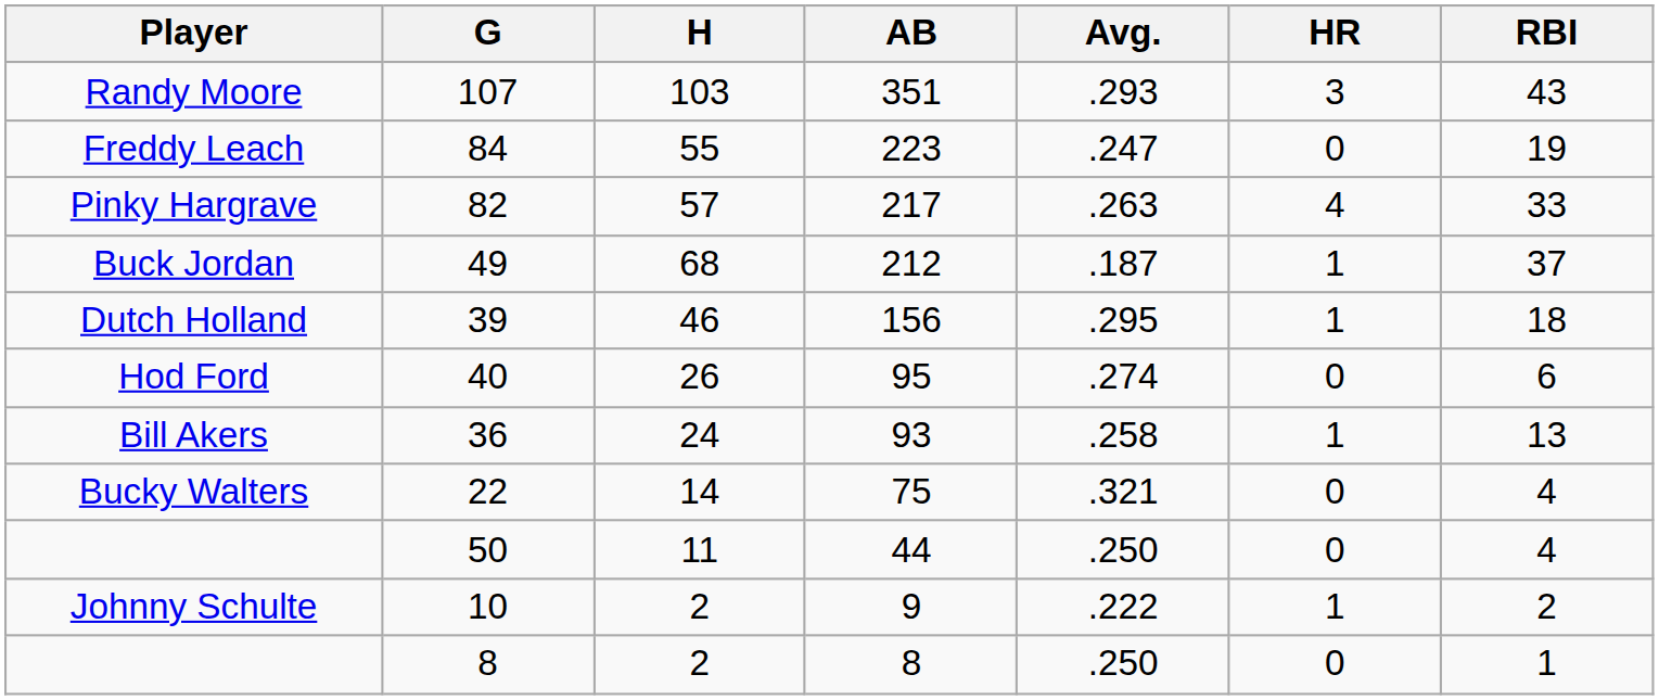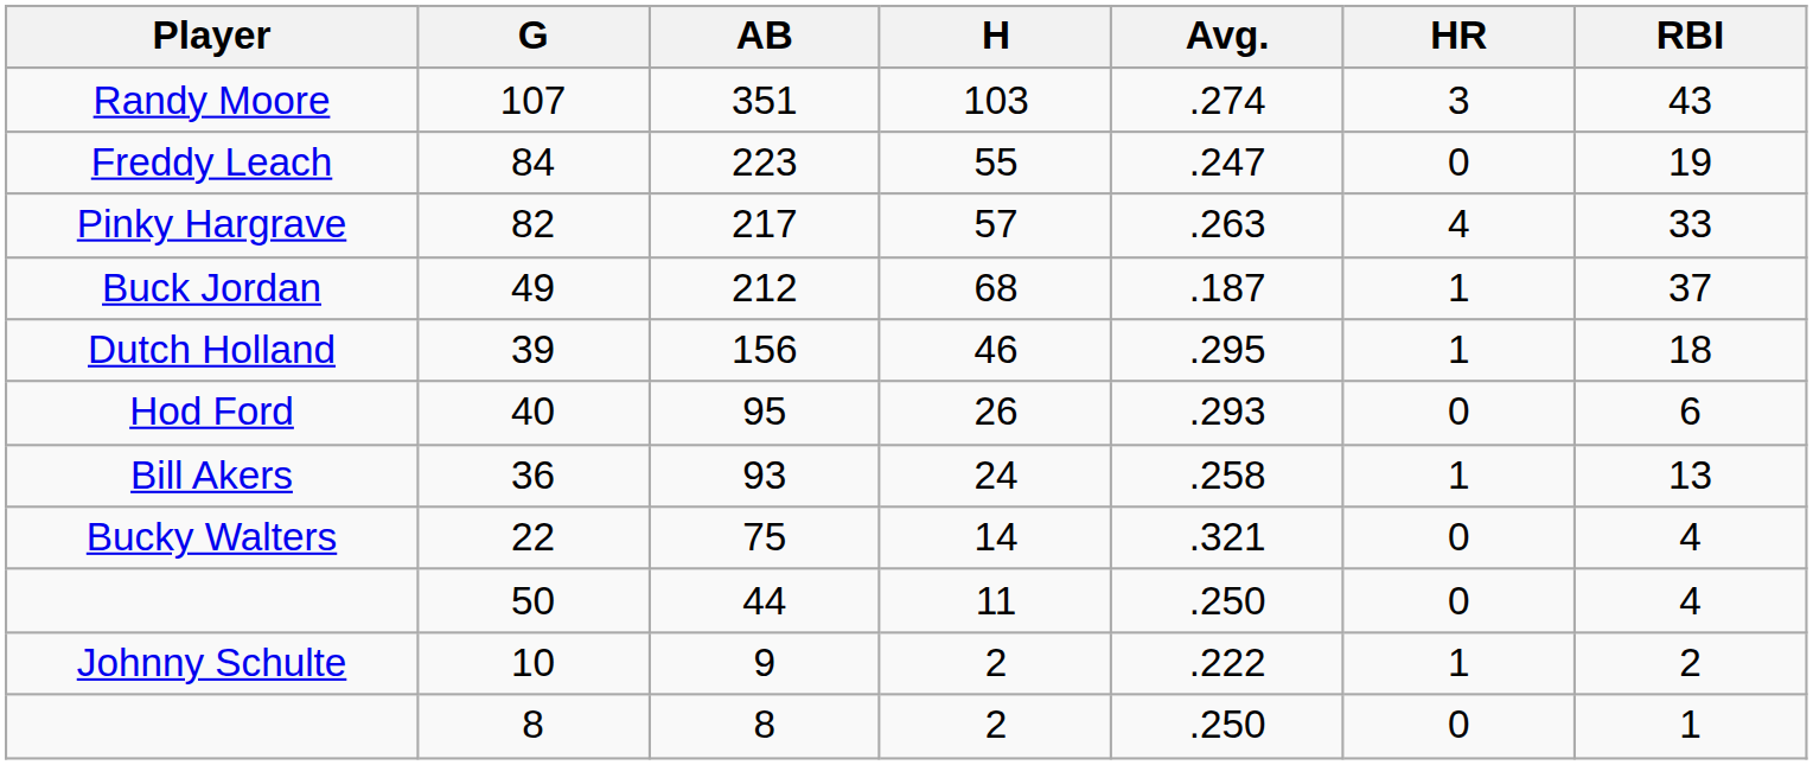columns swapped: AB <-> H
Randy Moore | Avg.: .293 -> .274
Hod Ford | Avg.: .274 -> .293
